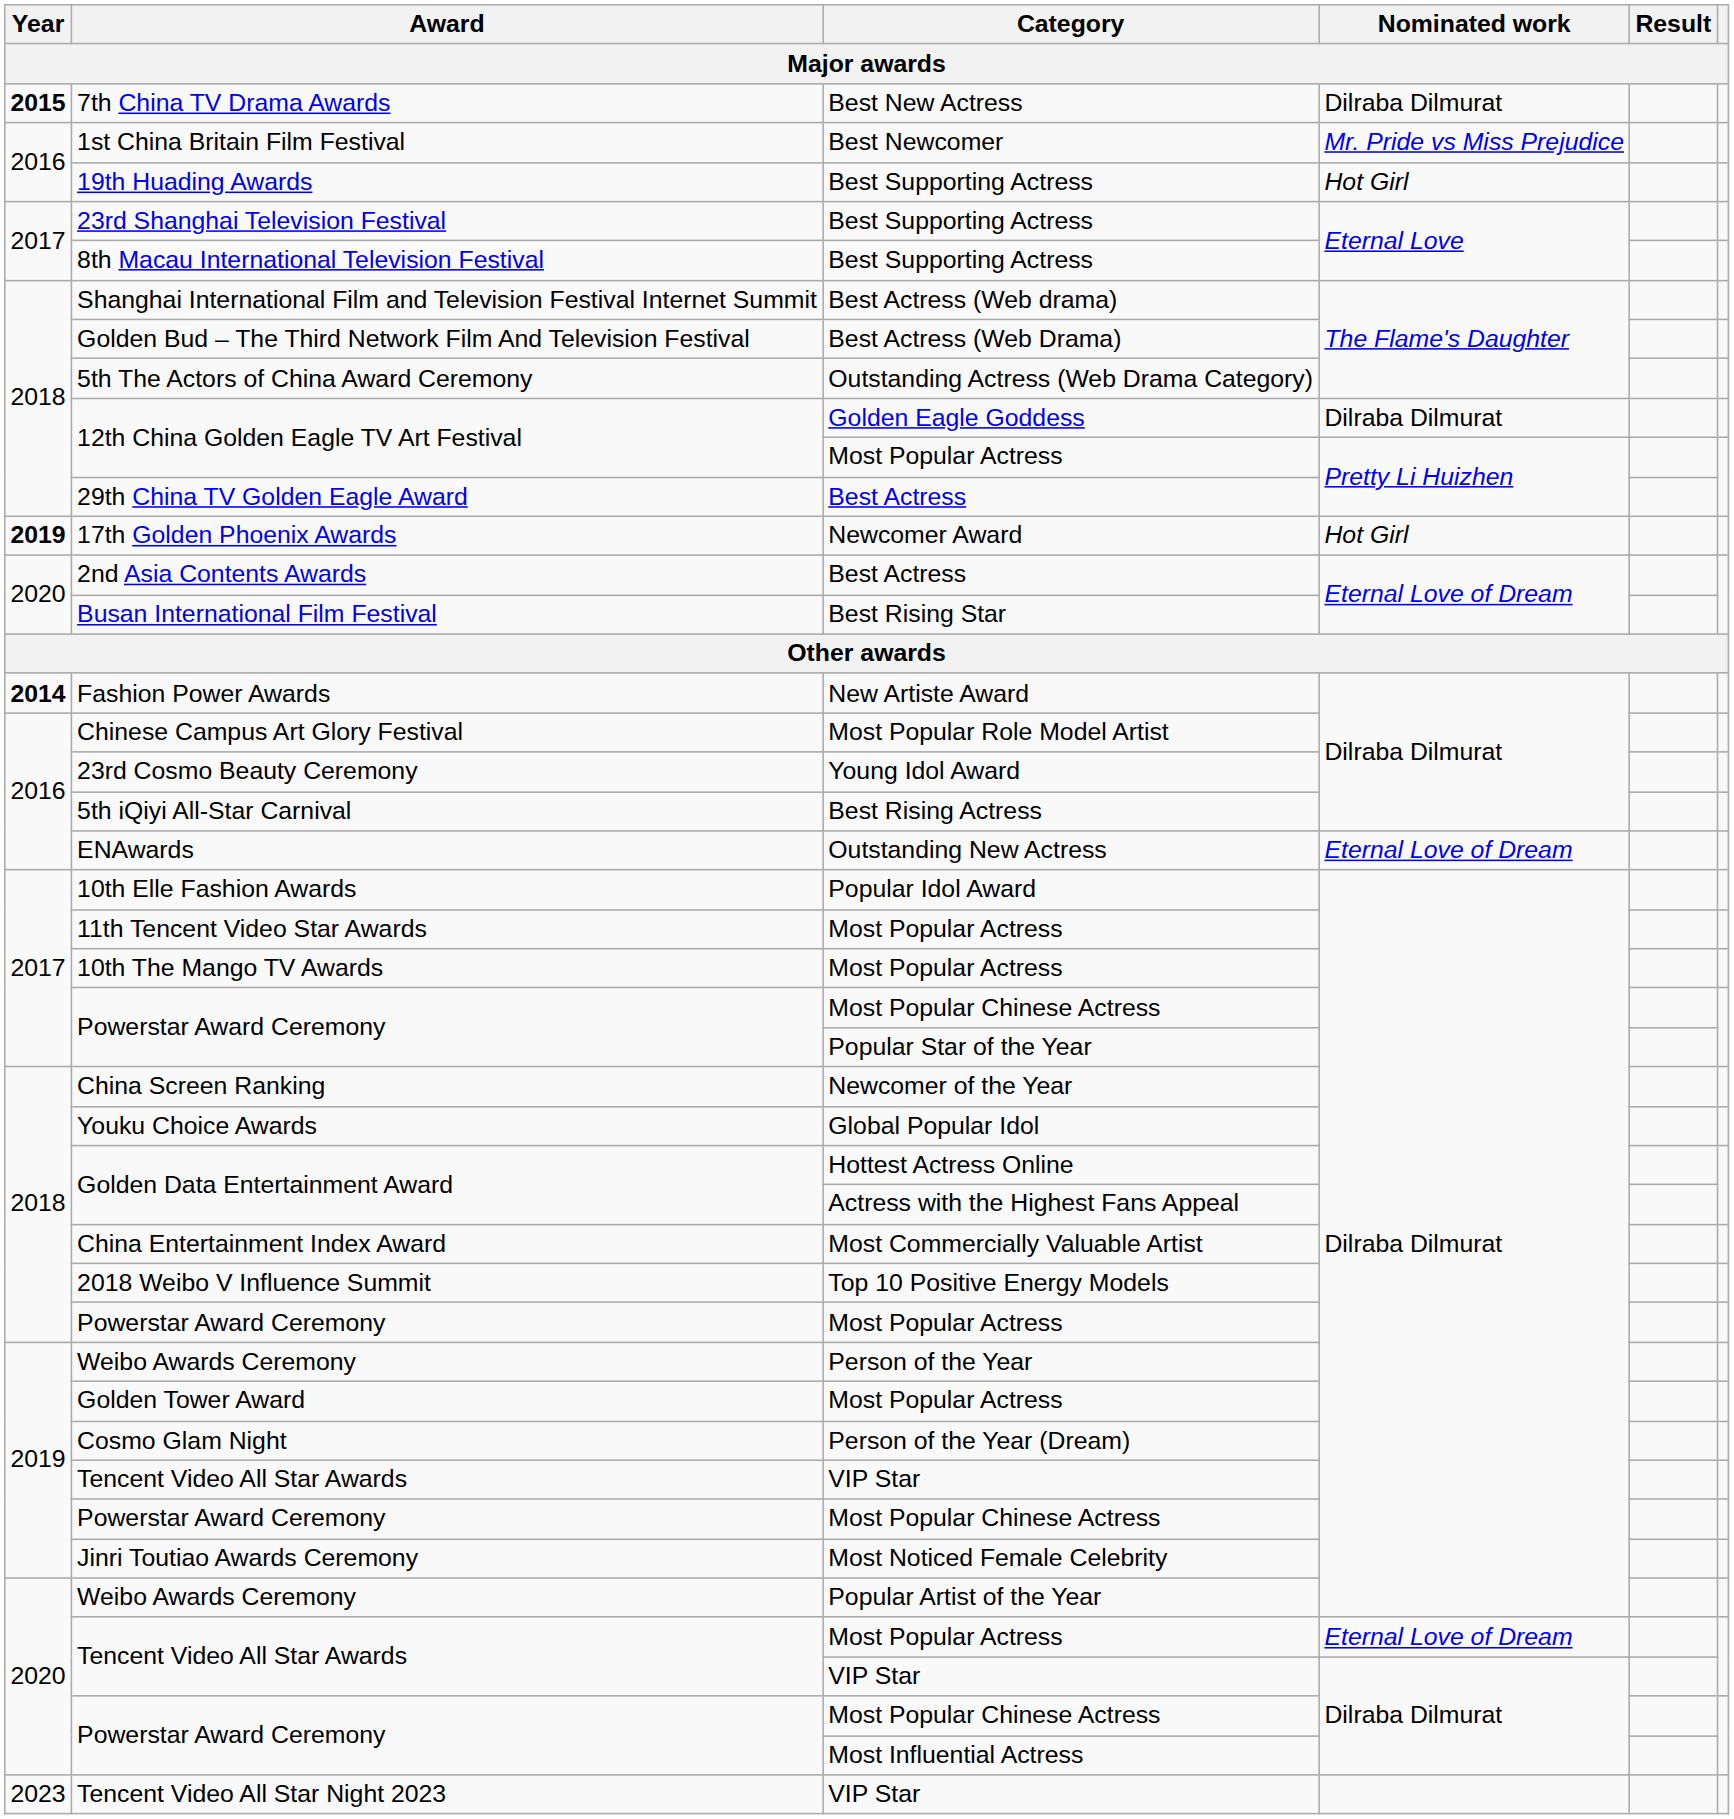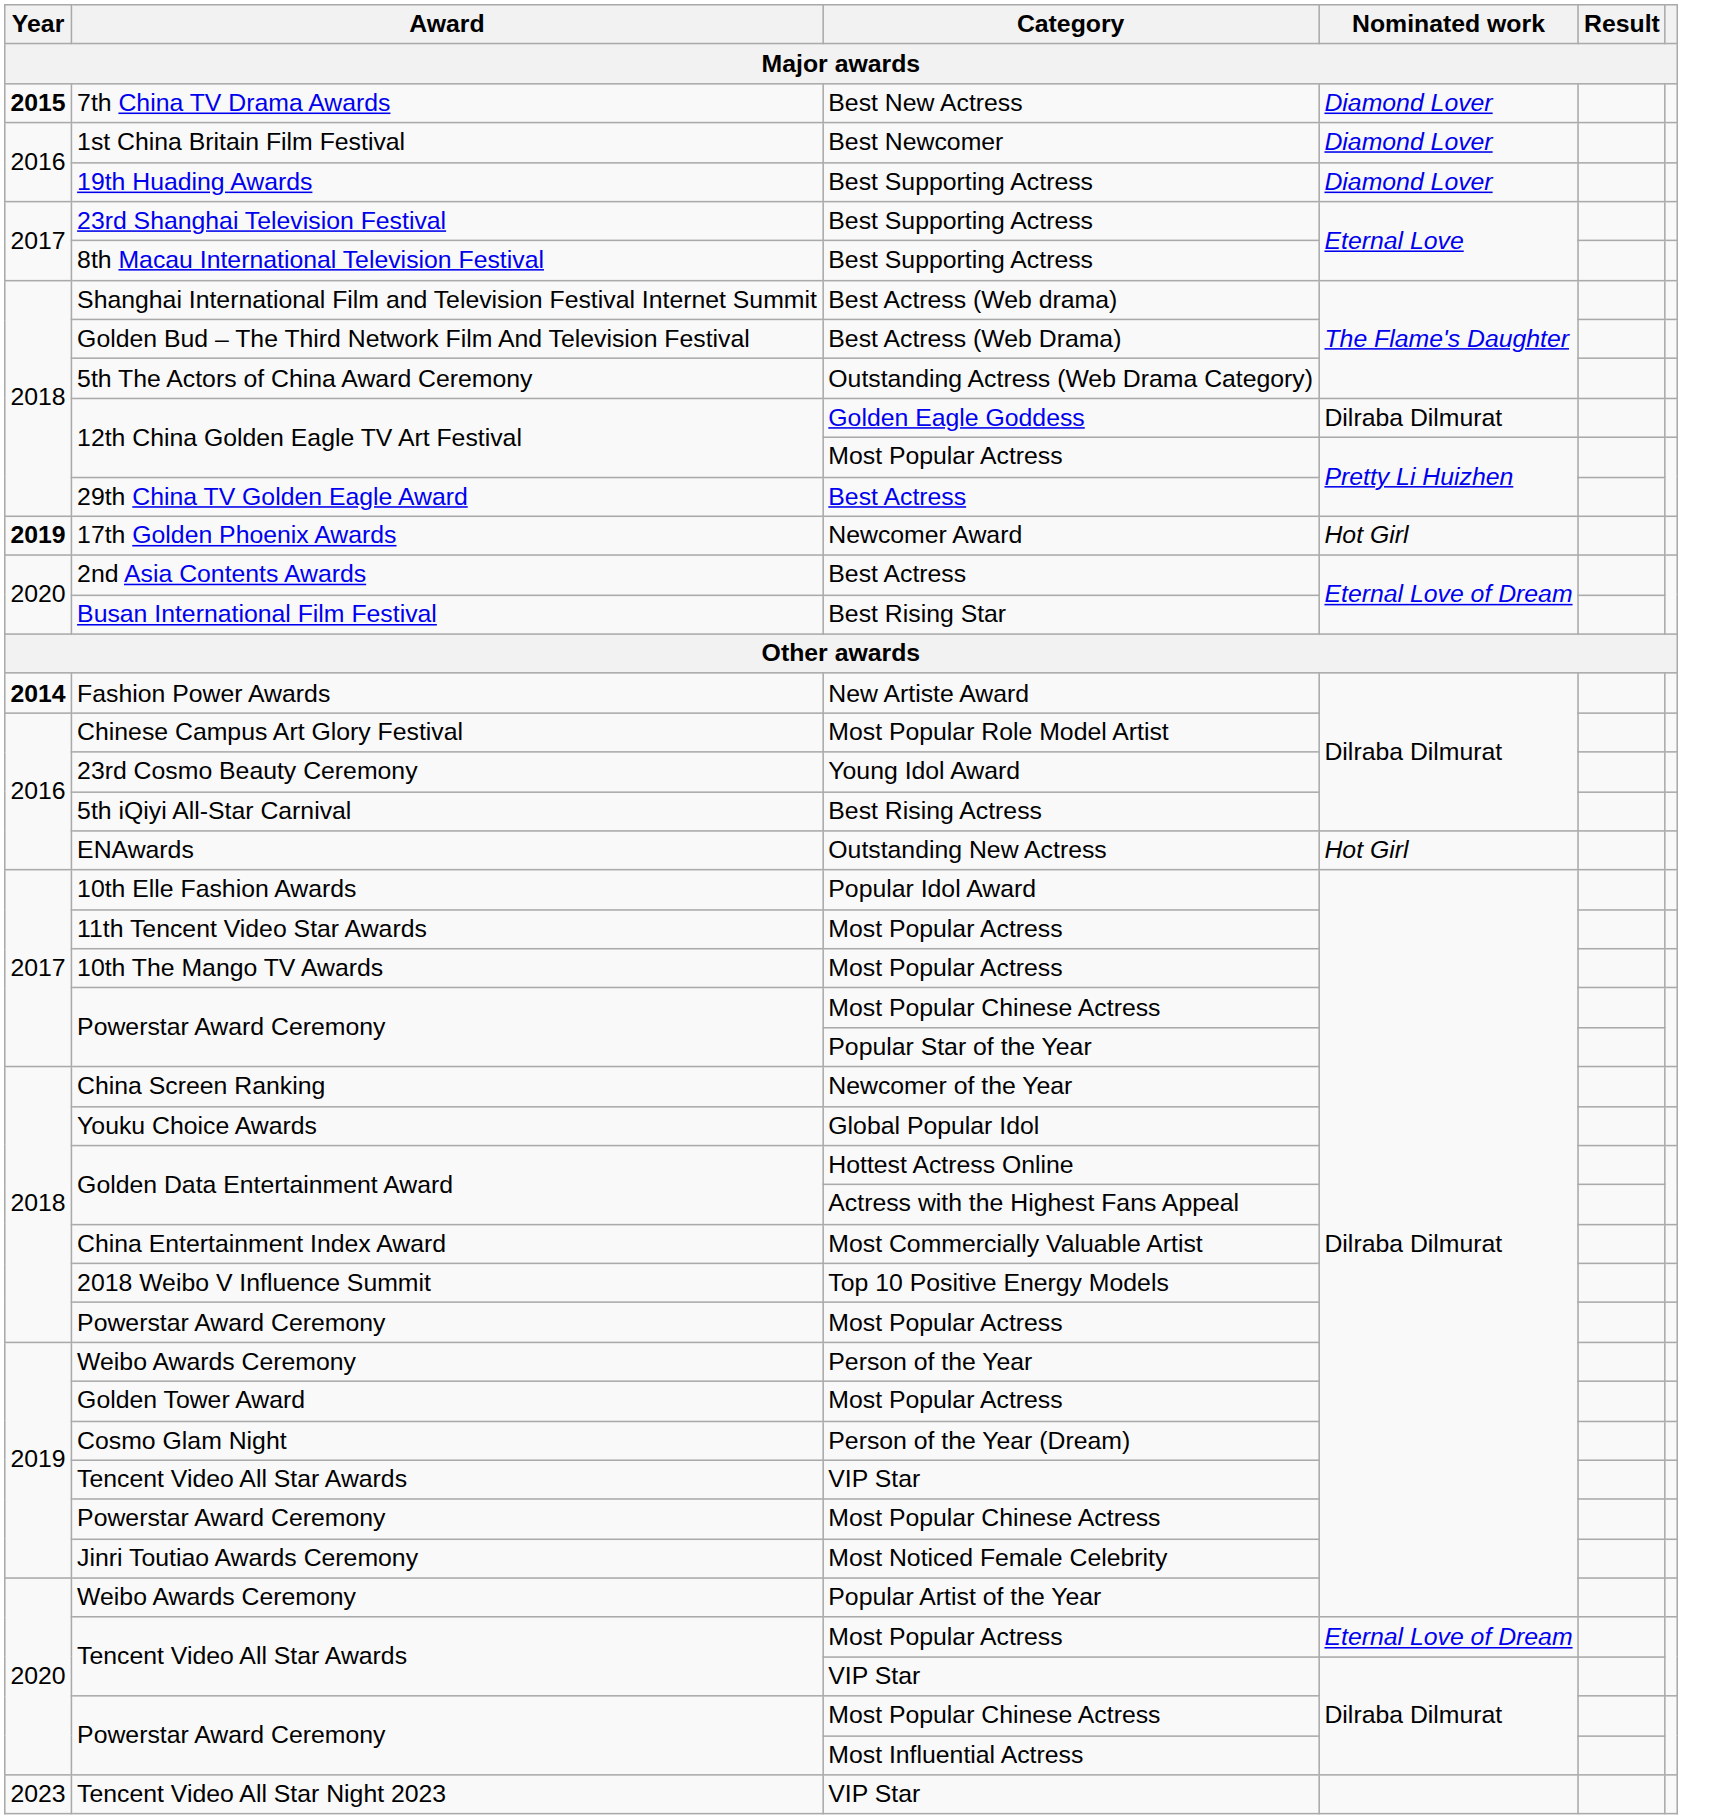7th China TV Drama Awards | Nominated work: Dilraba Dilmurat -> Diamond Lover
1st China Britain Film Festival | Nominated work: Mr. Pride vs Miss Prejudice -> Diamond Lover
19th Huading Awards | Nominated work: Hot Girl -> Diamond Lover
ENAwards | Nominated work: Eternal Love of Dream -> Hot Girl
